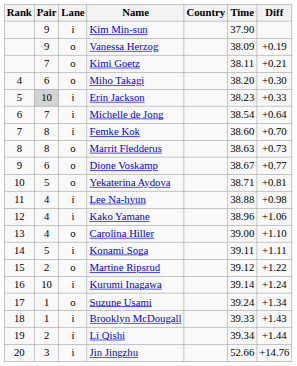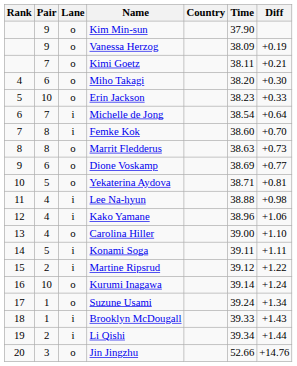Kim Min-sun | Lane: i -> o
Erin Jackson | Pair: lightgrey background -> no background
Erin Jackson | Lane: i -> o
Dione Voskamp | Time: 38.67 -> 38.69
Martine Ripsrud | Lane: o -> i
Kurumi Inagawa | Lane: i -> o
Jin Jingzhu | Lane: i -> o
